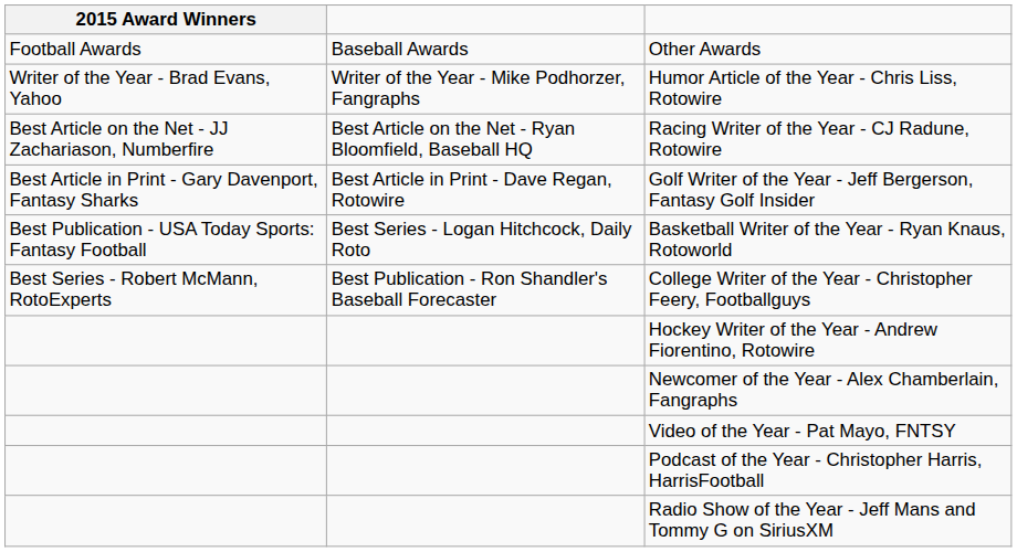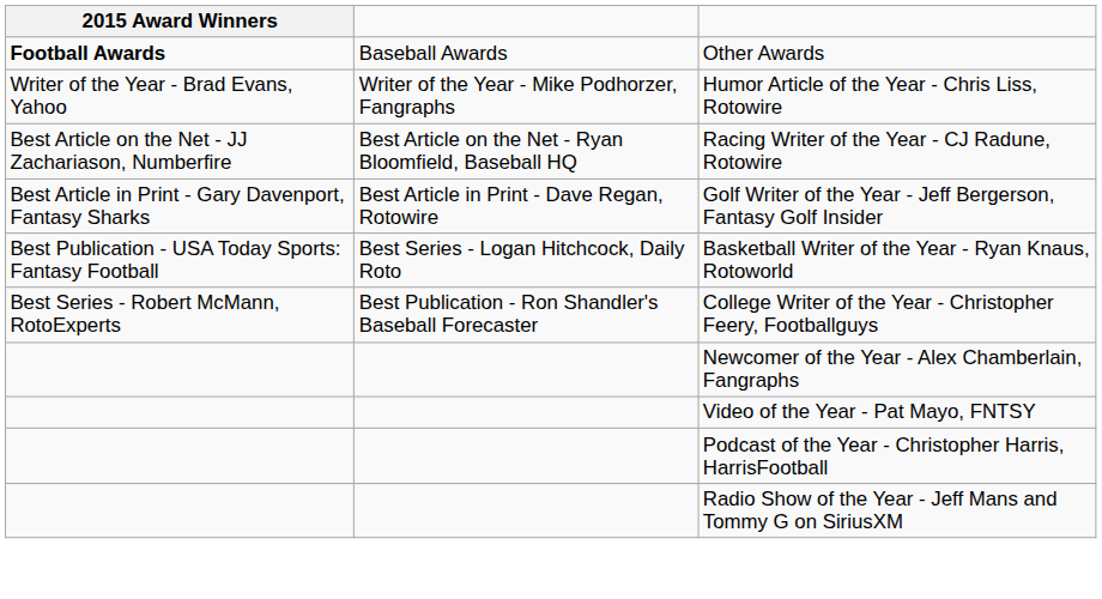Other Awards | 2015 Award Winners: normal -> bold
- row: Hockey Writer of the Year - Andrew Fiorentino, Rotowire
